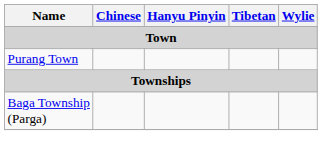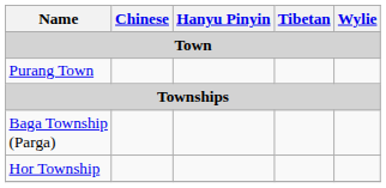+ row: Hor Township
